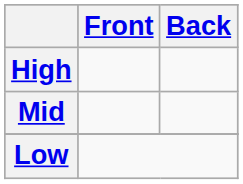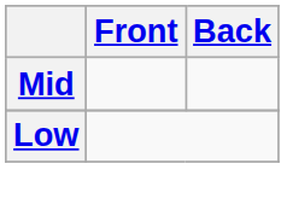- row: High
